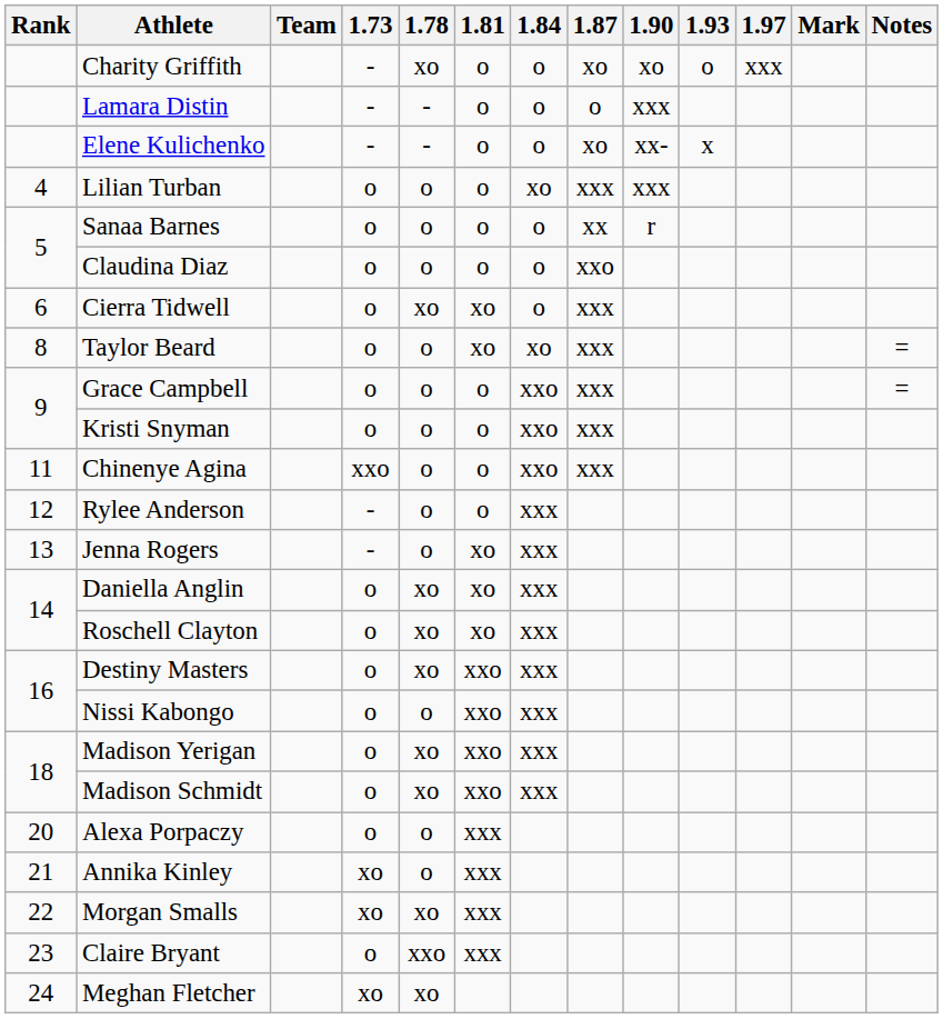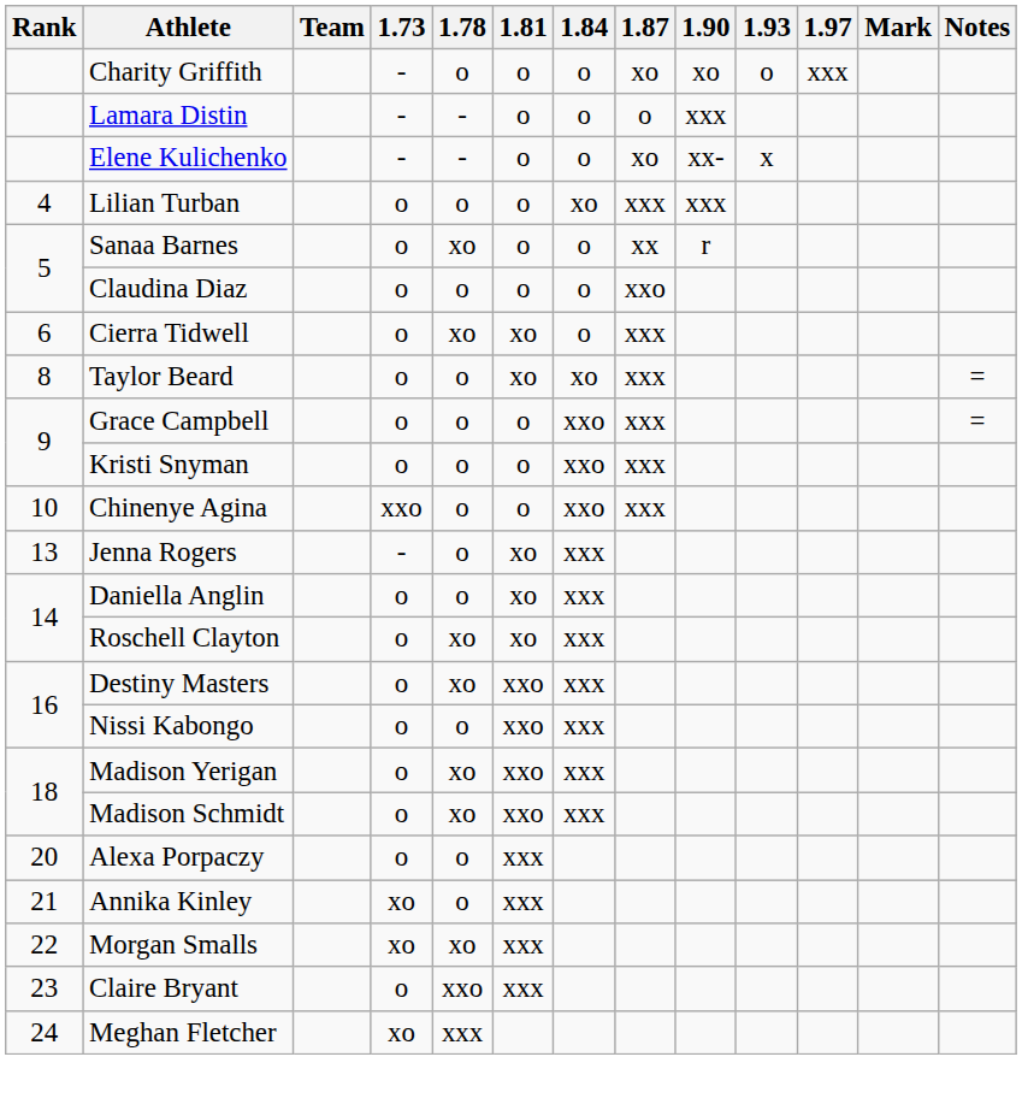Charity Griffith | 1.78: xo -> o
Sanaa Barnes | 1.78: o -> xo
Chinenye Agina | Rank: 11 -> 10
- row: 12 | Rylee Anderson | - | o | o | xxx
Daniella Anglin | 1.78: xo -> o
Meghan Fletcher | 1.78: xo -> xxx
